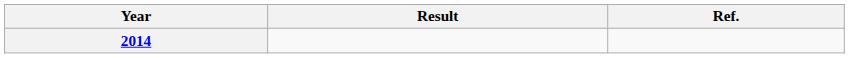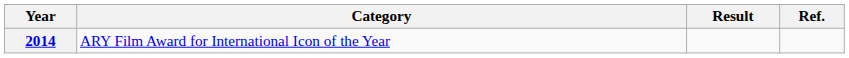+ column: Category | ARY Film Award for International Icon of the Year
